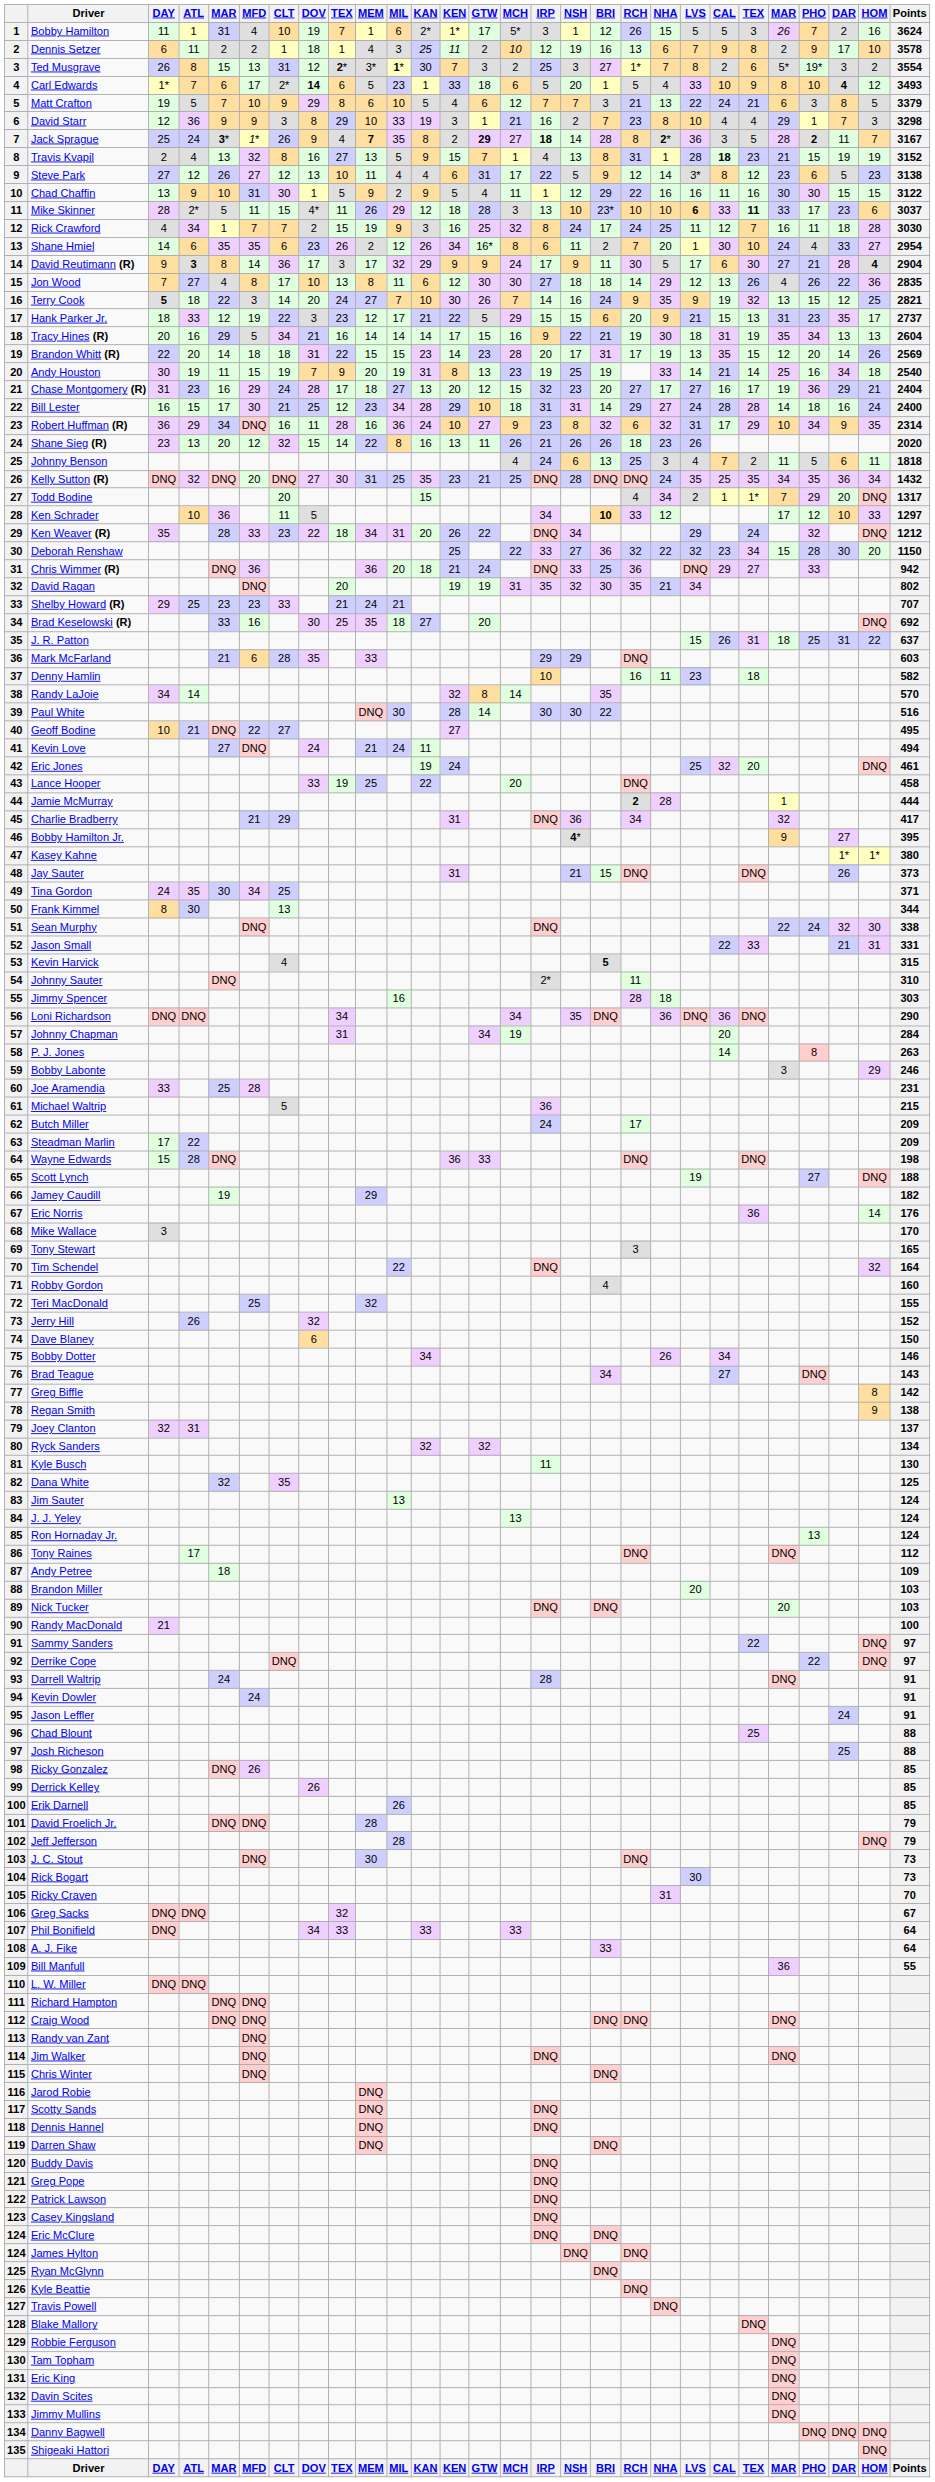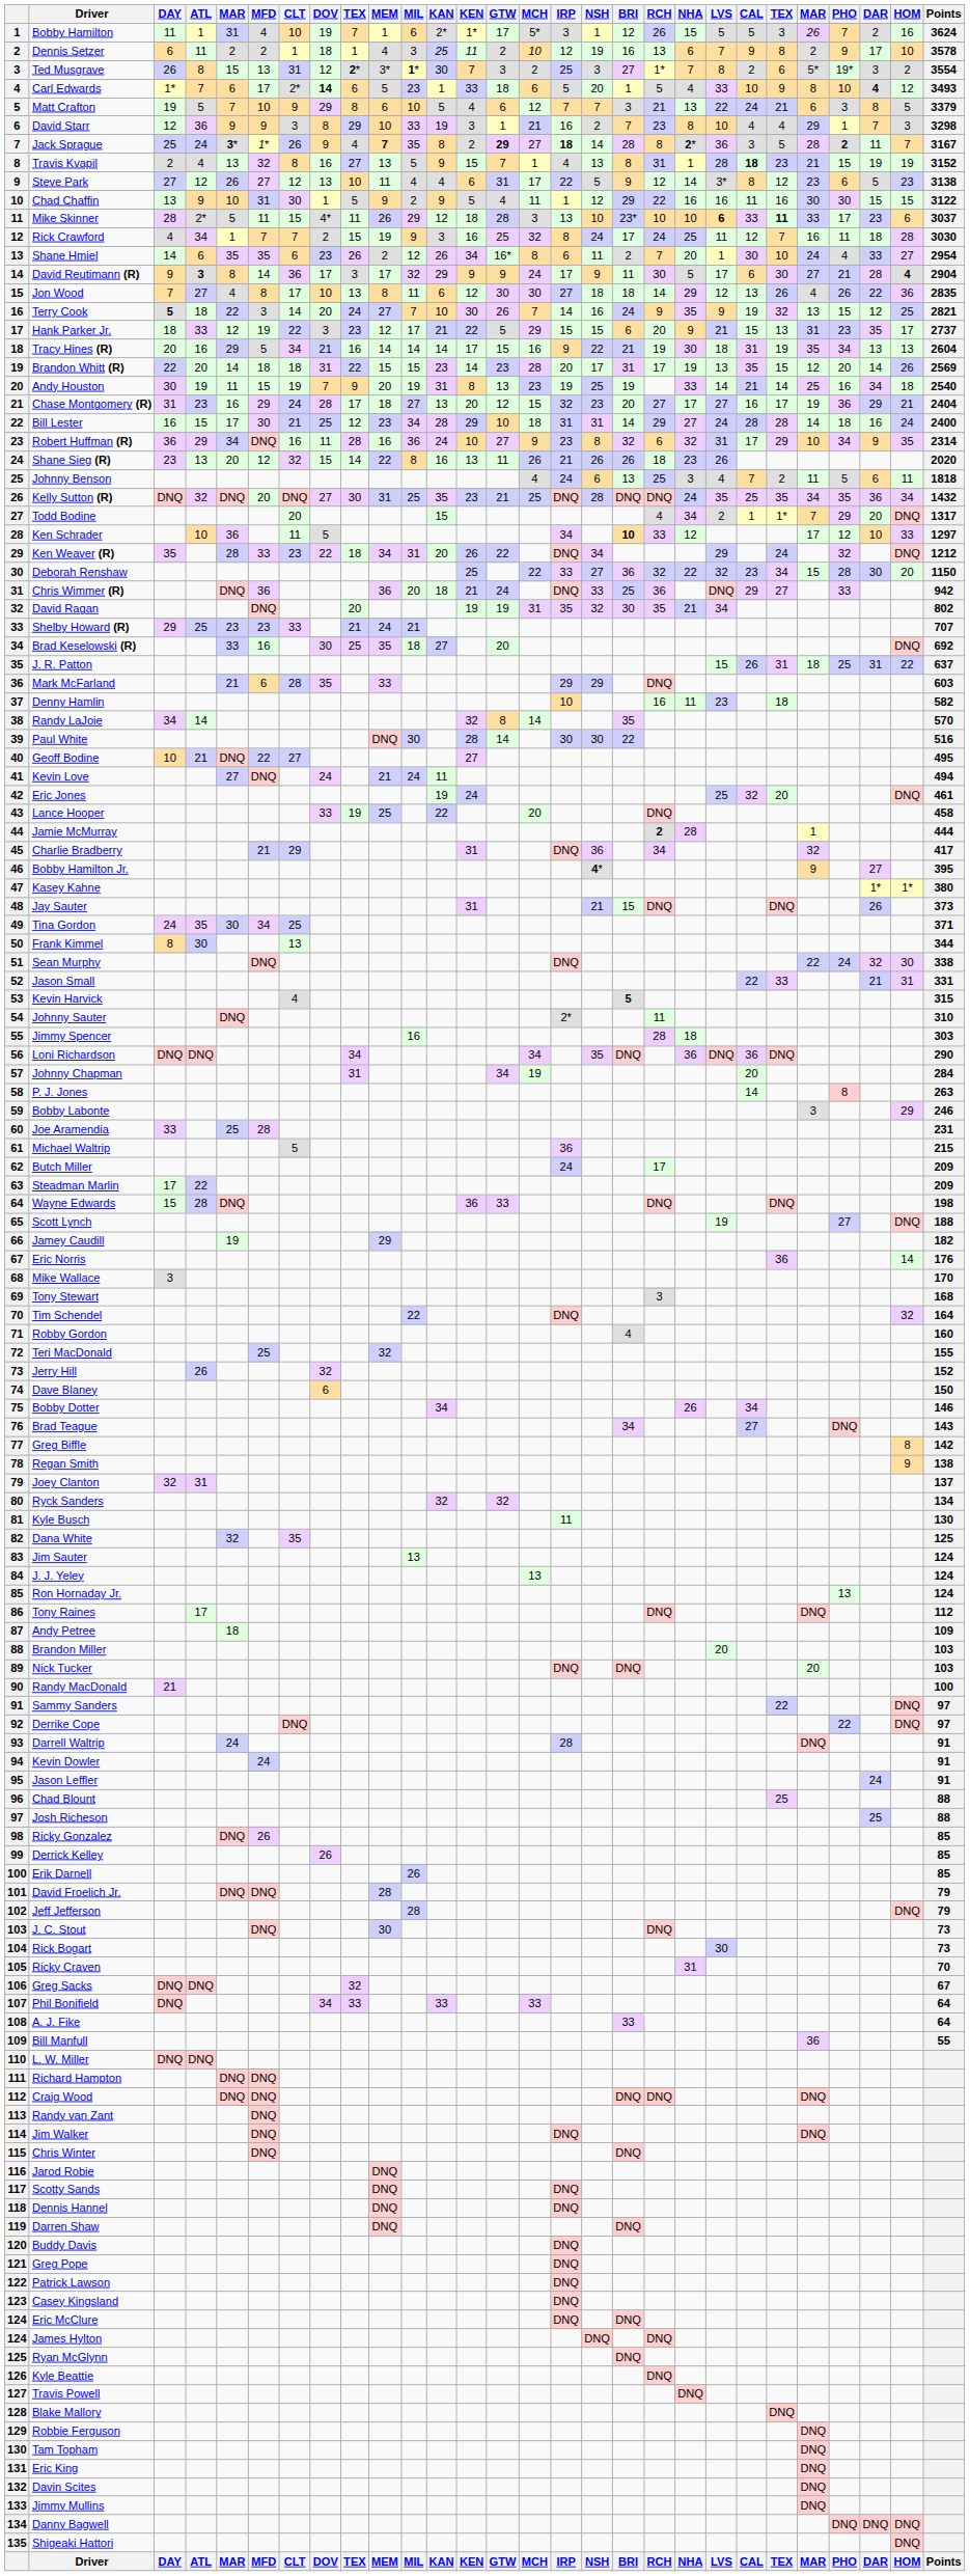Tony Stewart | Points: 165 -> 168
